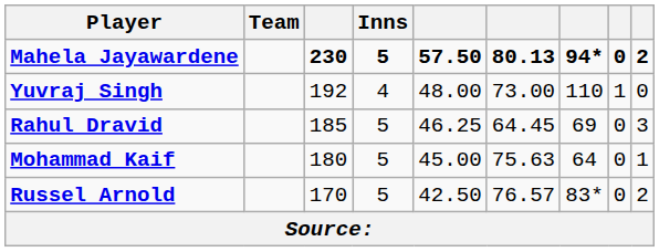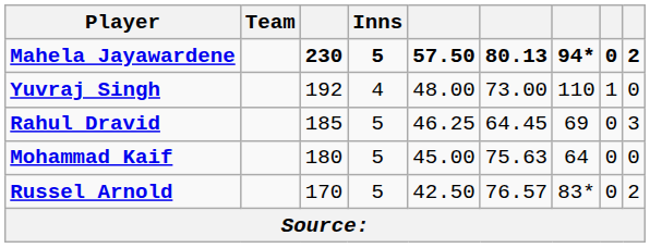Mohammad Kaif | column 9: 1 -> 0
